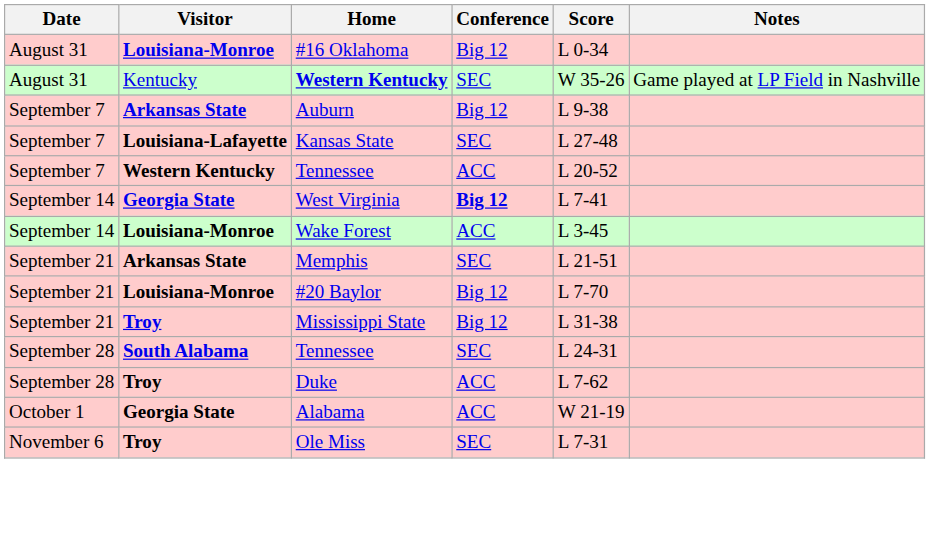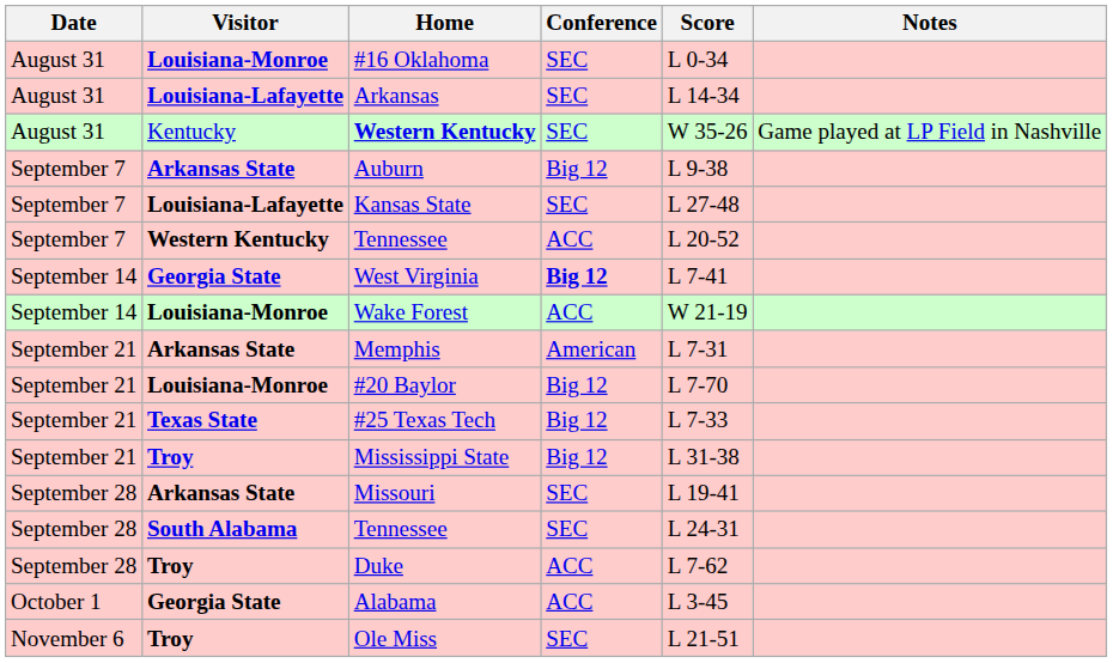#16 Oklahoma | Conference: Big 12 -> SEC
+ row: August 31 | Louisiana-Lafayette | Arkansas | SEC | L 14-34
Wake Forest | Score: L 3-45 -> W 21-19
Memphis | Conference: SEC -> American
Memphis | Score: L 21-51 -> L 7-31
+ row: September 21 | Texas State | #25 Texas Tech | Big 12 | L 7-33
+ row: September 28 | Arkansas State | Missouri | SEC | L 19-41
Alabama | Score: W 21-19 -> L 3-45
Ole Miss | Score: L 7-31 -> L 21-51
